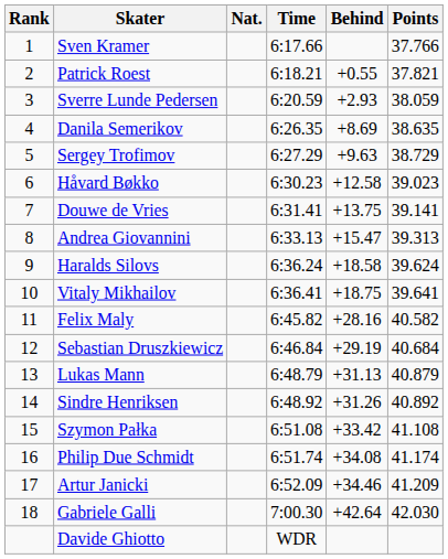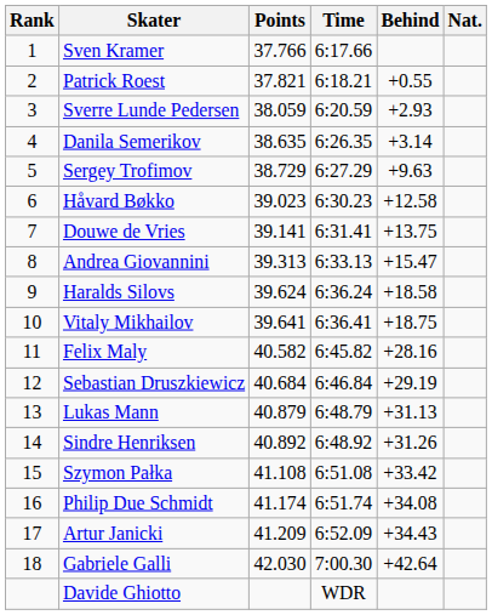columns swapped: Nat. <-> Points
Danila Semerikov | Behind: +8.69 -> +3.14
Artur Janicki | Behind: +34.46 -> +34.43
